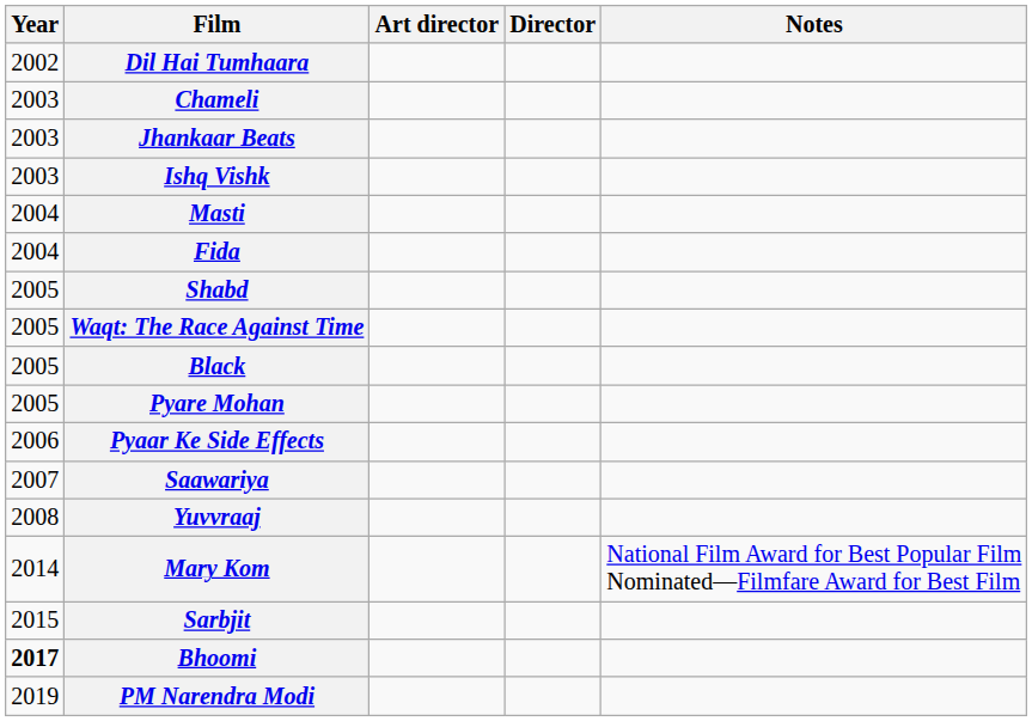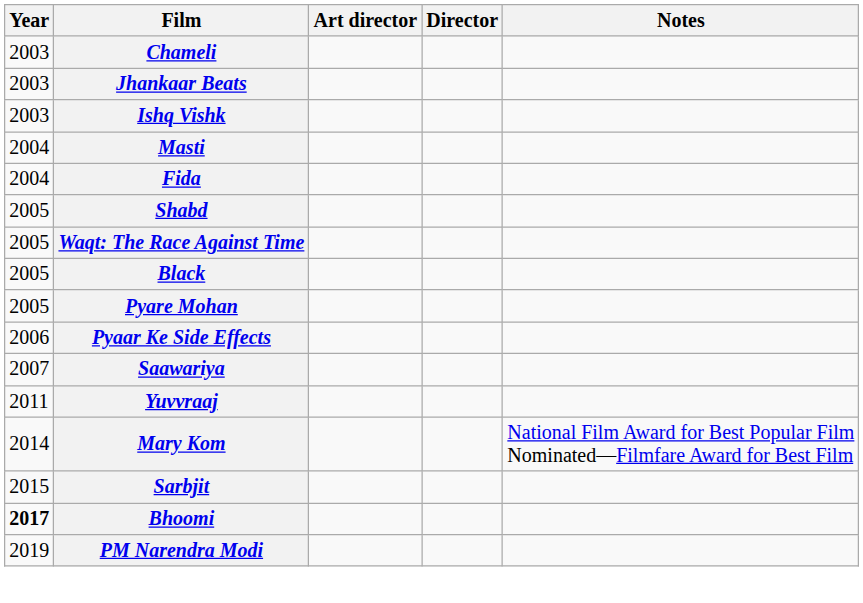- row: 2002 | Dil Hai Tumhaara
Yuvvraaj | Year: 2008 -> 2011
